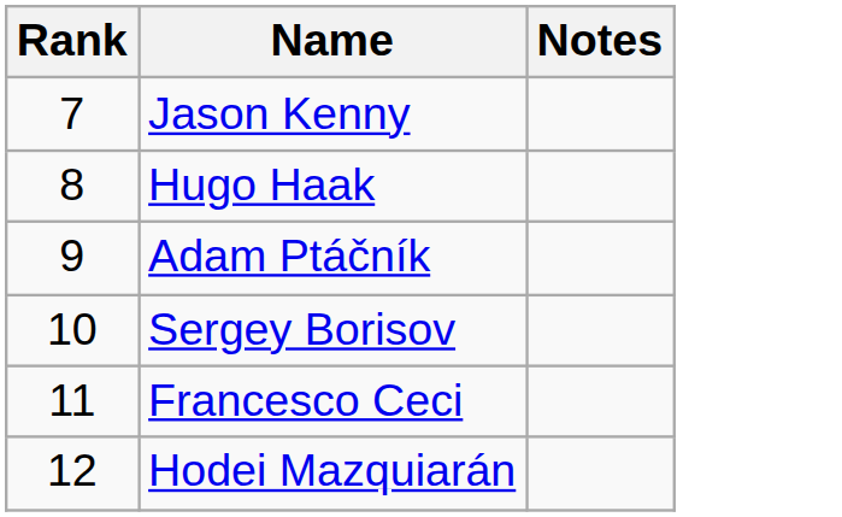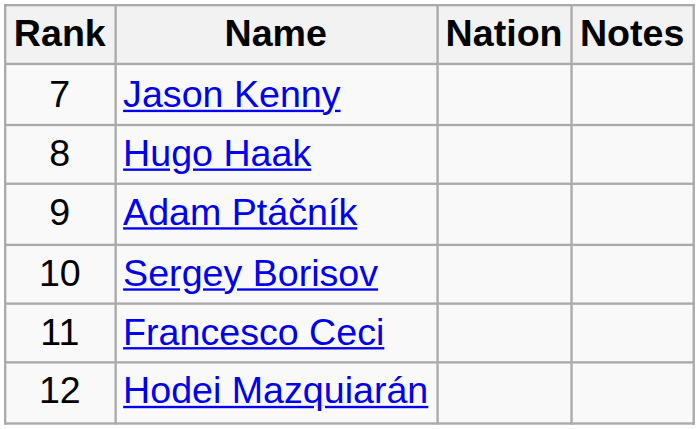+ column: Nation
